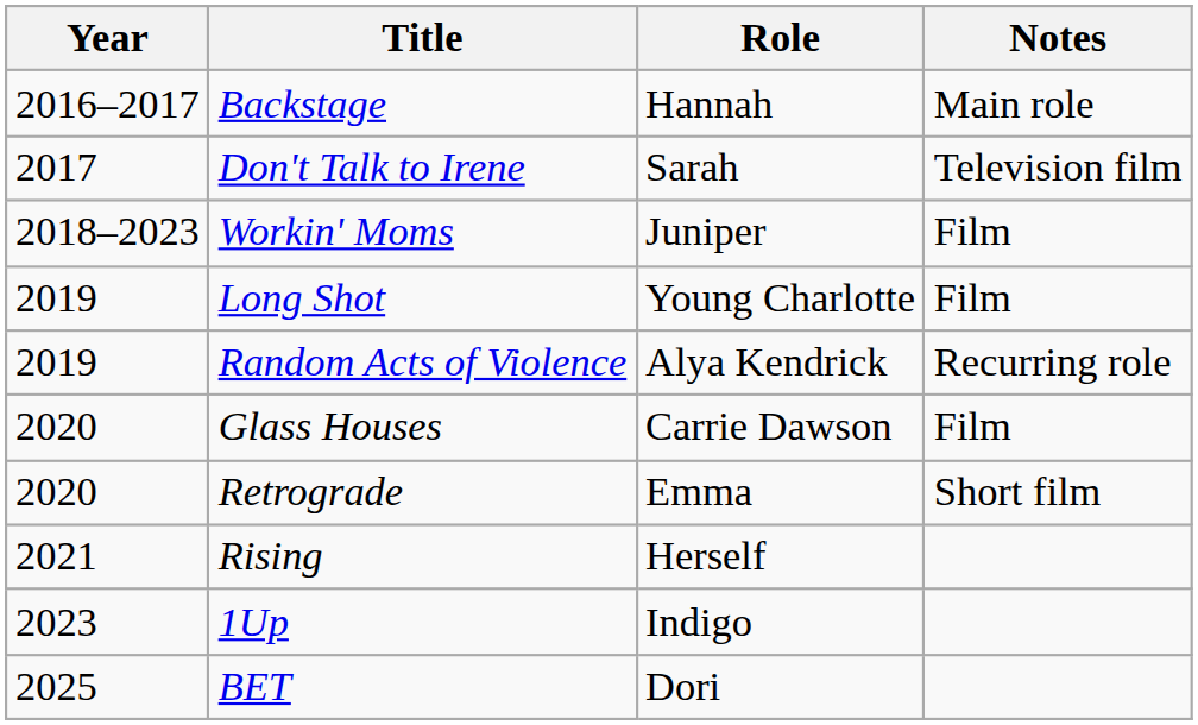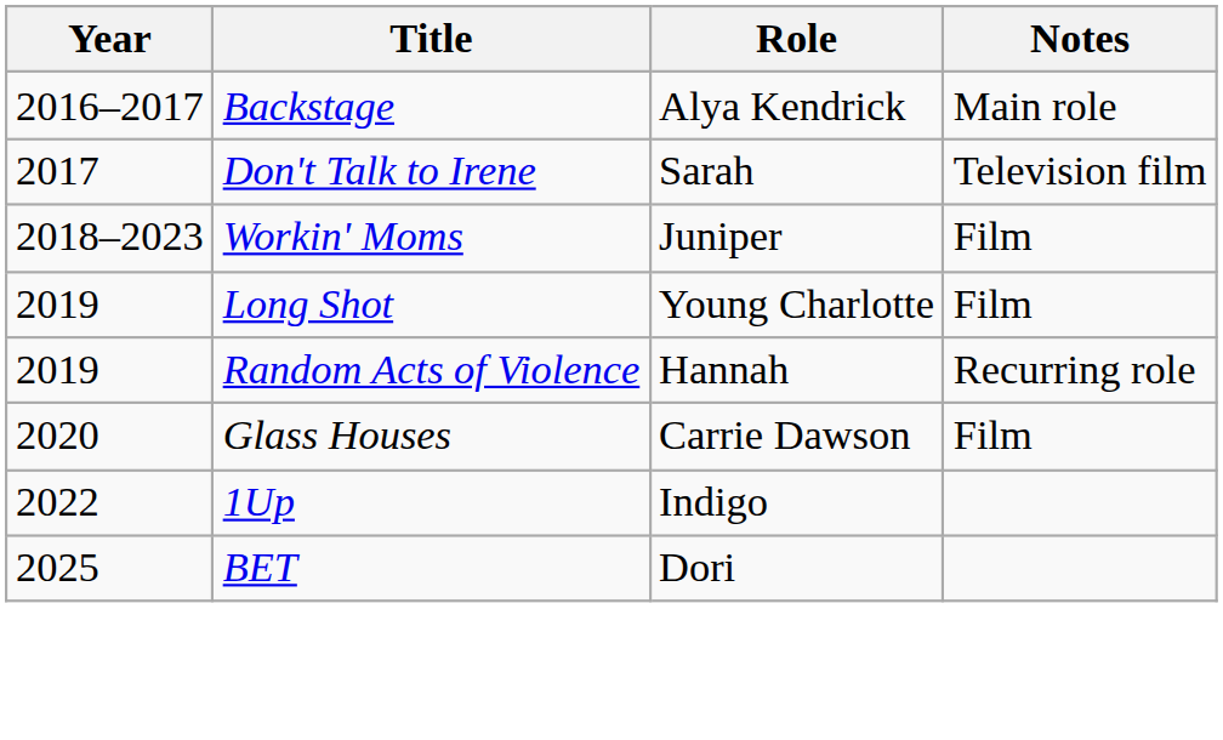Backstage | Role: Hannah -> Alya Kendrick
Random Acts of Violence | Role: Alya Kendrick -> Hannah
- row: 2020 | Retrograde | Emma | Short film
- row: 2021 | Rising | Herself
1Up | Year: 2023 -> 2022
